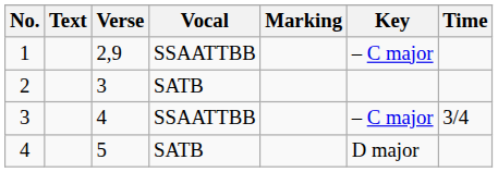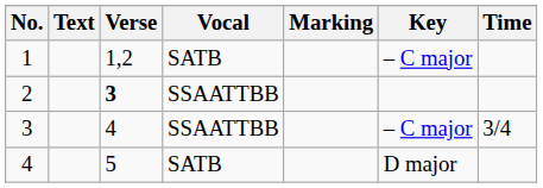1 | Verse: 2,9 -> 1,2
1 | Vocal: SSAATTBB -> SATB
2 | Verse: normal -> bold
2 | Vocal: SATB -> SSAATTBB
